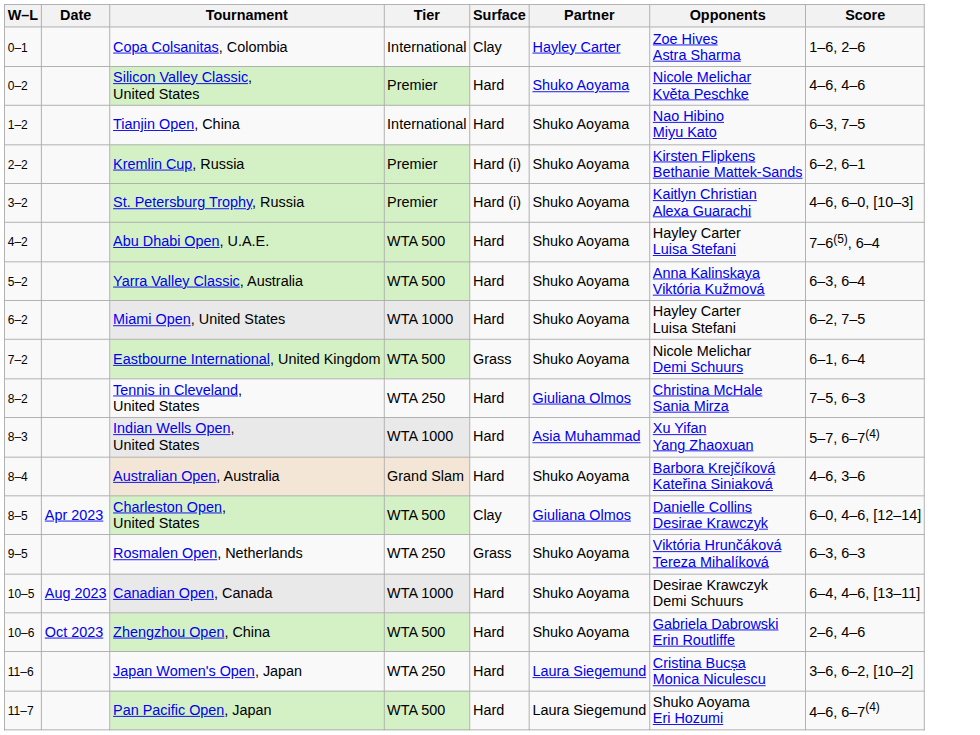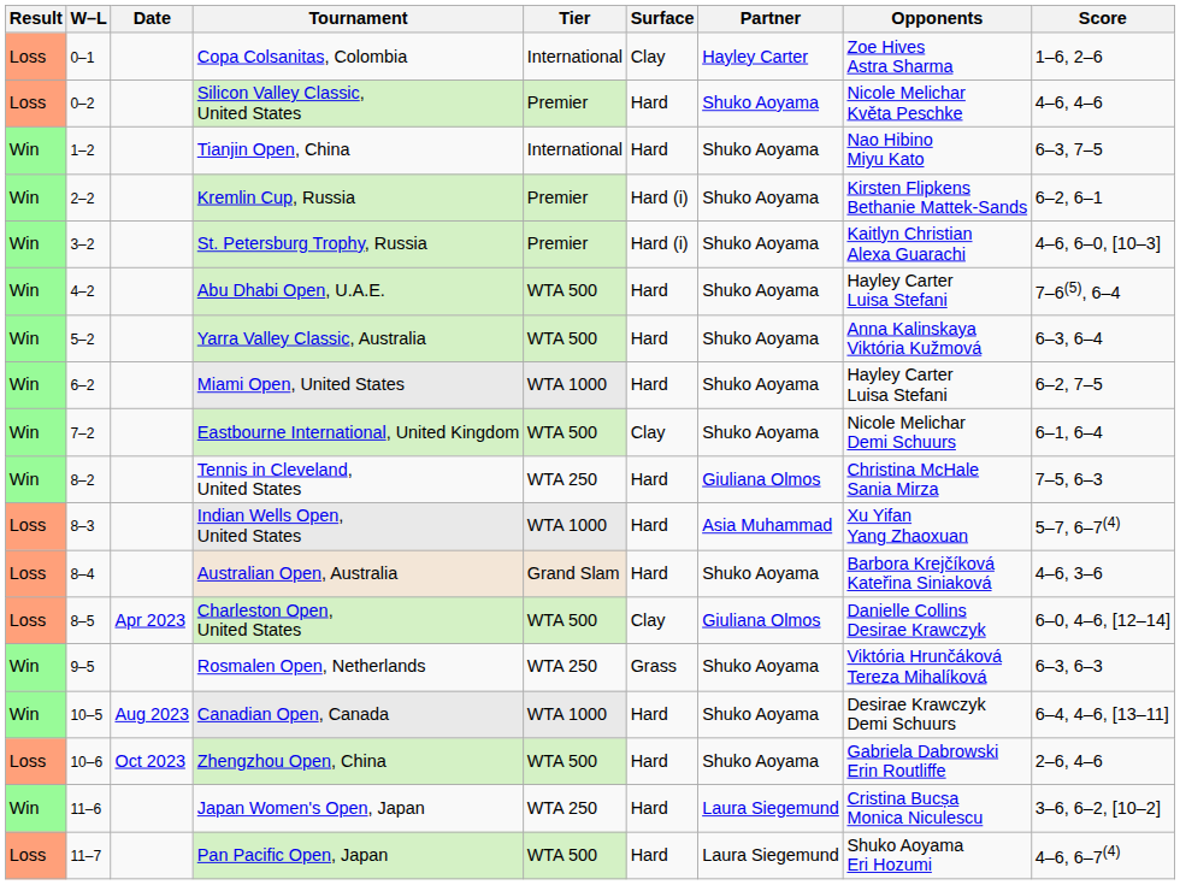+ column: Result | Loss | Loss | Win | Win | Win | Win | Win | Win | Win | Win | Loss | Loss | Loss | Win | Win | Loss | Win | Loss
Eastbourne International, United Kingdom | Surface: Grass -> Clay
